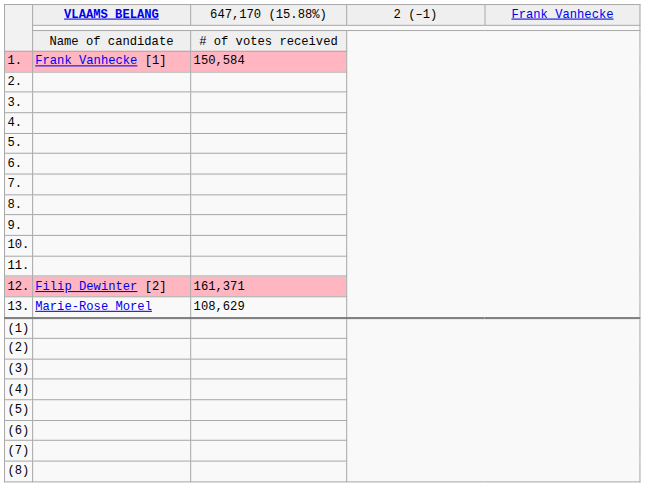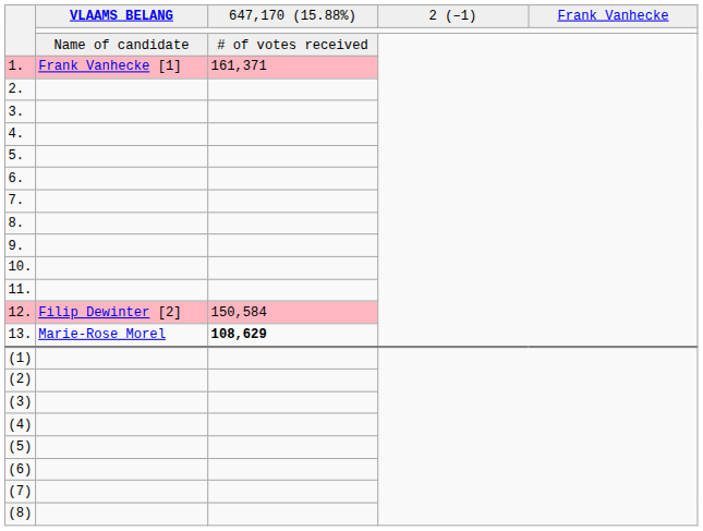1. | column 3: 150,584 -> 161,371
12. | column 3: 161,371 -> 150,584
13. | column 3: normal -> bold
